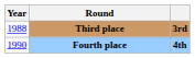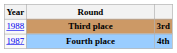Fourth place | Year: 1990 -> 1987
